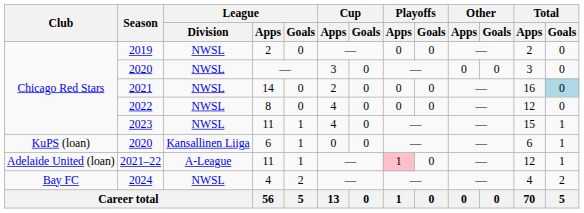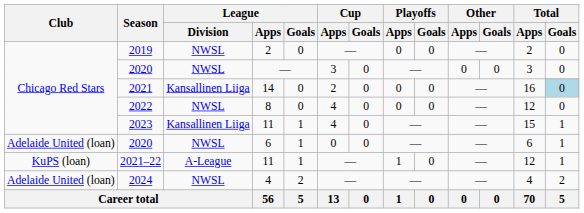2021 | League / Division: NWSL -> Kansallinen Liiga
2023 | League / Division: NWSL -> Kansallinen Liiga
2020 / 6 | Club: KuPS (loan) -> Adelaide United (loan)
2020 / 6 | League / Division: Kansallinen Liiga -> NWSL
2021–22 | Club: Adelaide United (loan) -> KuPS (loan)
2021–22 | Playoffs / Apps: pink background -> no background
2024 | Club: Bay FC -> Adelaide United (loan)
